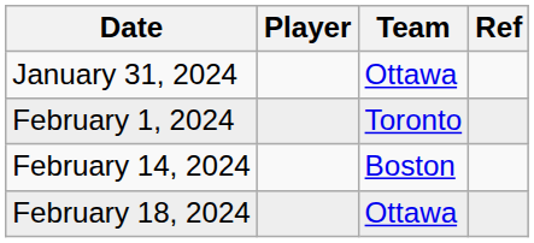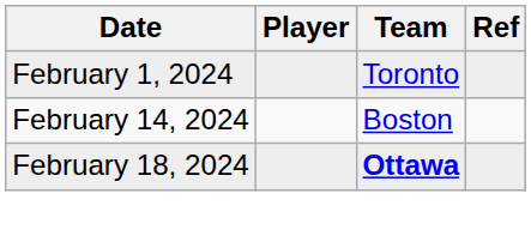- row: January 31, 2024 | Ottawa
February 18, 2024 | Team: normal -> bold
